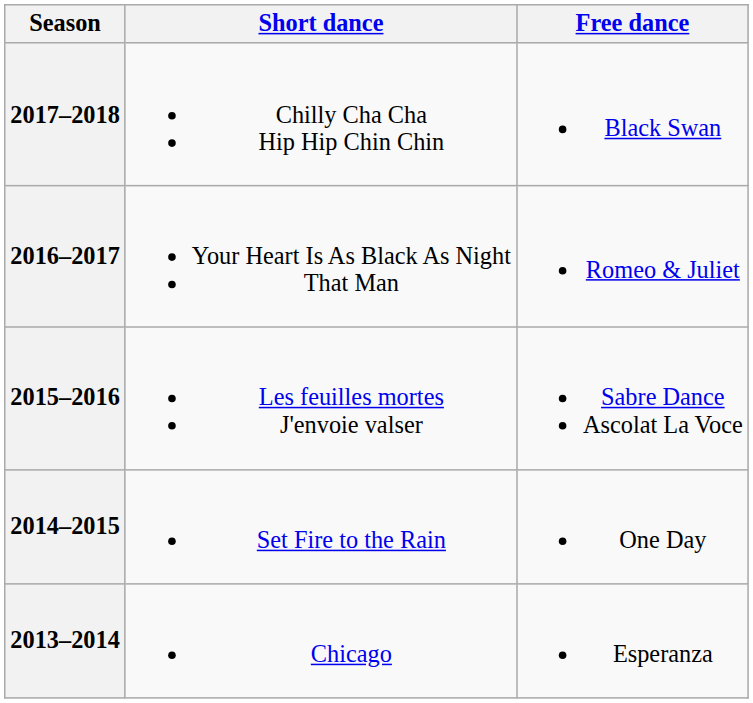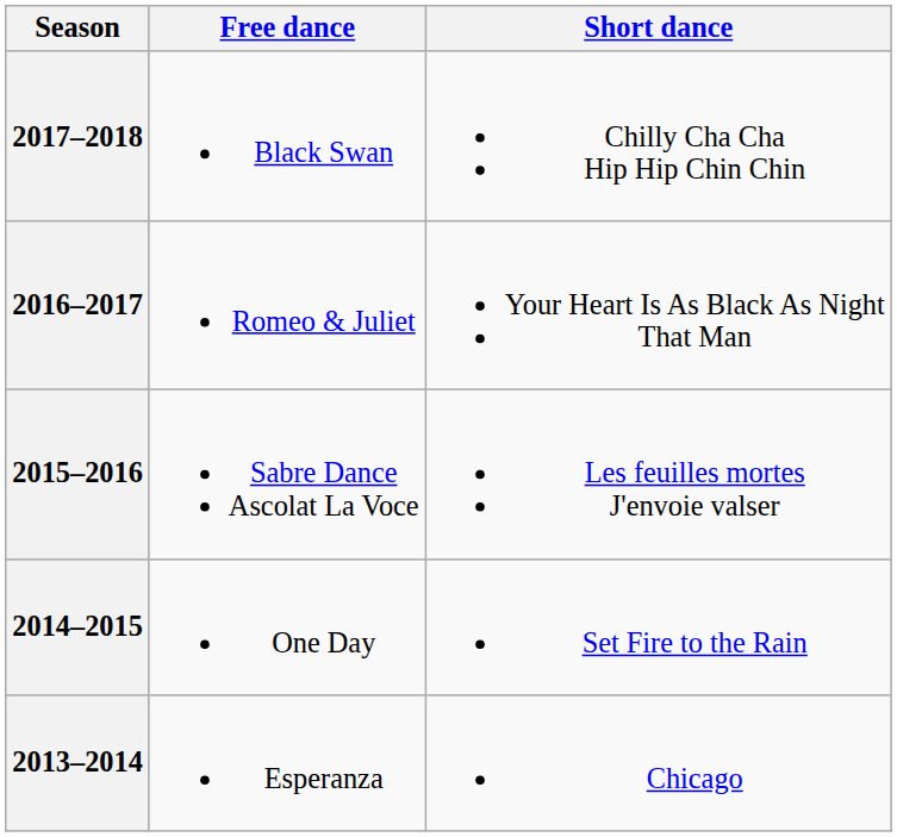columns swapped: Short dance <-> Free dance
